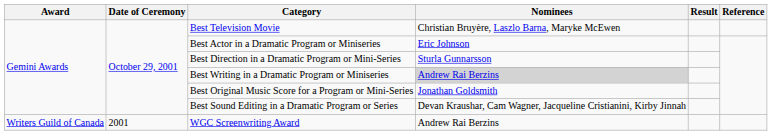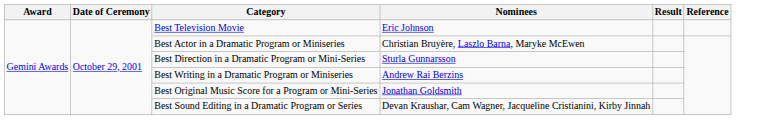Best Television Movie | Nominees: Christian Bruyère, Laszlo Barna, Maryke McEwen -> Eric Johnson
Best Actor in a Dramatic Program or Miniseries | Nominees: Eric Johnson -> Christian Bruyère, Laszlo Barna, Maryke McEwen
Best Writing in a Dramatic Program or Miniseries | Nominees: lightgrey background -> no background
- row: Writers Guild of Canada | 2001 | WGC Screenwriting Award | Andrew Rai Berzins
